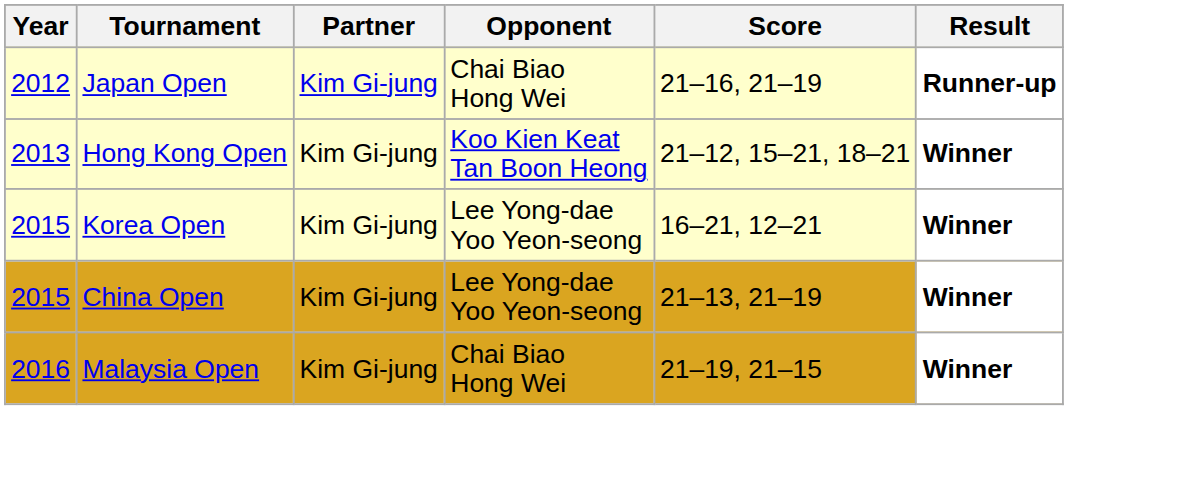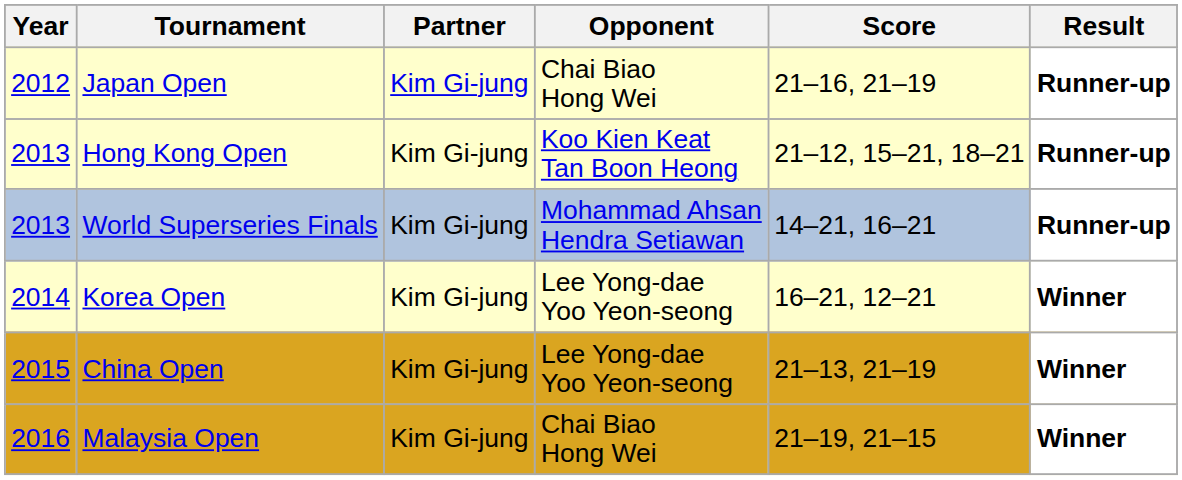Hong Kong Open | Result: Winner -> Runner-up
+ row: 2013 | World Superseries Finals | Kim Gi-jung | Mohammad Ahsan Hendra Setiawan | 14–21, 16–21 | Runner-up
Korea Open | Year: 2015 -> 2014
